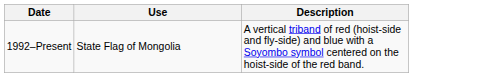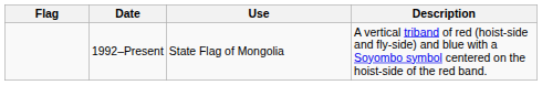+ column: Flag
